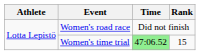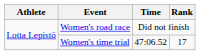Women's time trial | Time: lightgreen background -> no background
Women's time trial | Rank: 15 -> 17
